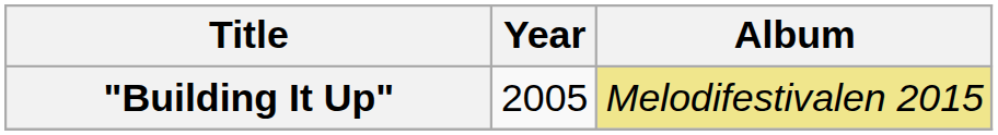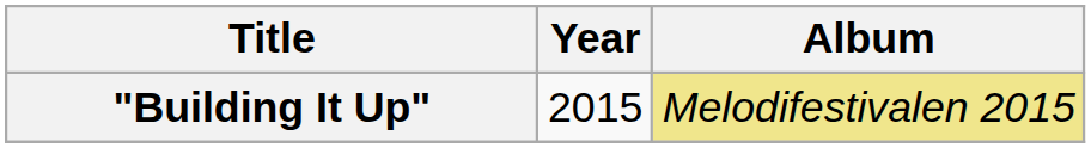"Building It Up" | Year: 2005 -> 2015
